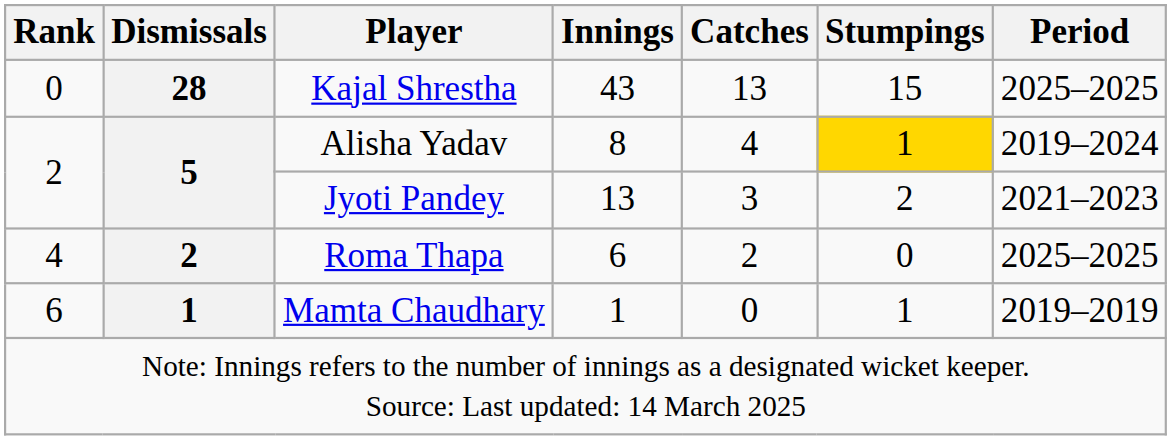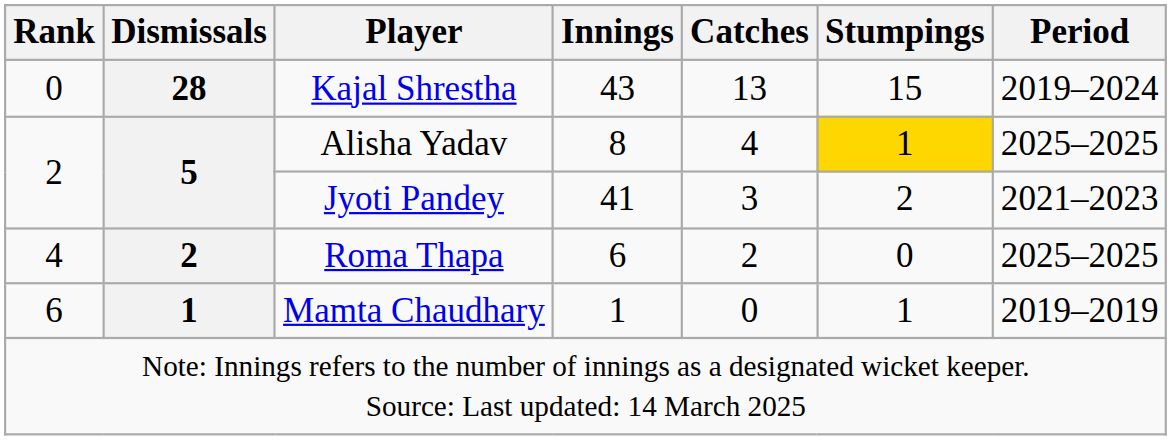Kajal Shrestha | Period: 2025–2025 -> 2019–2024
Alisha Yadav | Period: 2019–2024 -> 2025–2025
Jyoti Pandey | Innings: 13 -> 41
